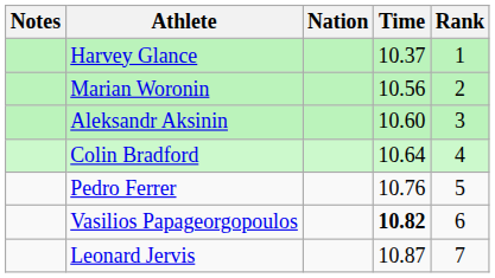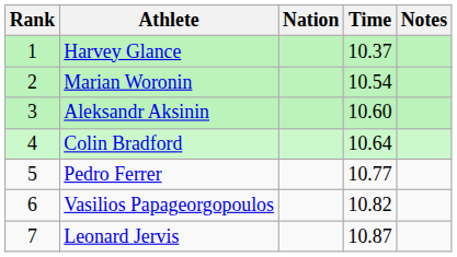columns swapped: Rank <-> Notes
Marian Woronin | Time: 10.56 -> 10.54
Pedro Ferrer | Time: 10.76 -> 10.77
Vasilios Papageorgopoulos | Time: bold -> normal
